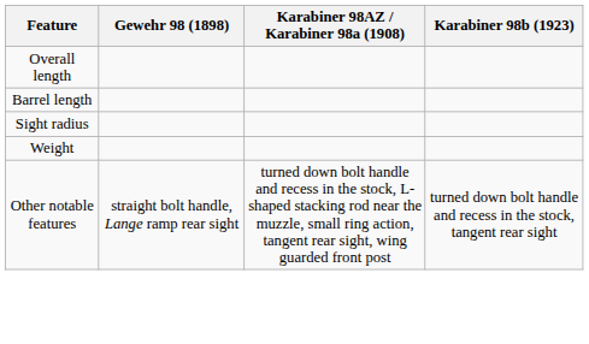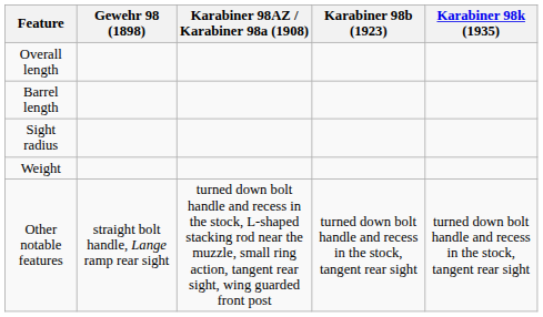+ column: Karabiner 98k (1935) | turned down bolt handle and recess in the stock, tangent rear sight
